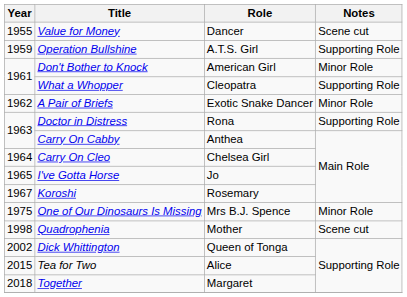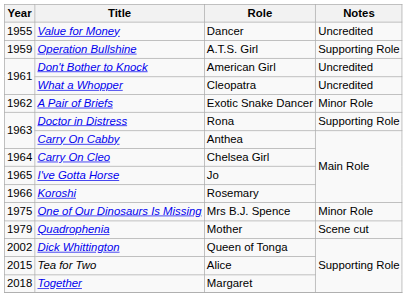Value for Money | Notes: Scene cut -> Uncredited
Don't Bother to Knock | Notes: Minor Role -> Uncredited
What a Whopper | Notes: Supporting Role -> Uncredited
Koroshi | Year: 1967 -> 1966
Quadrophenia | Year: 1998 -> 1979
